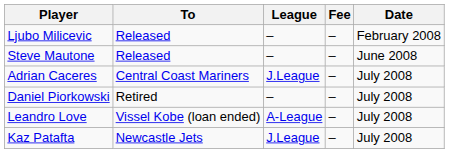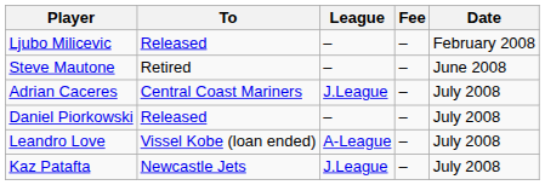Steve Mautone | To: Released -> Retired
Daniel Piorkowski | To: Retired -> Released
